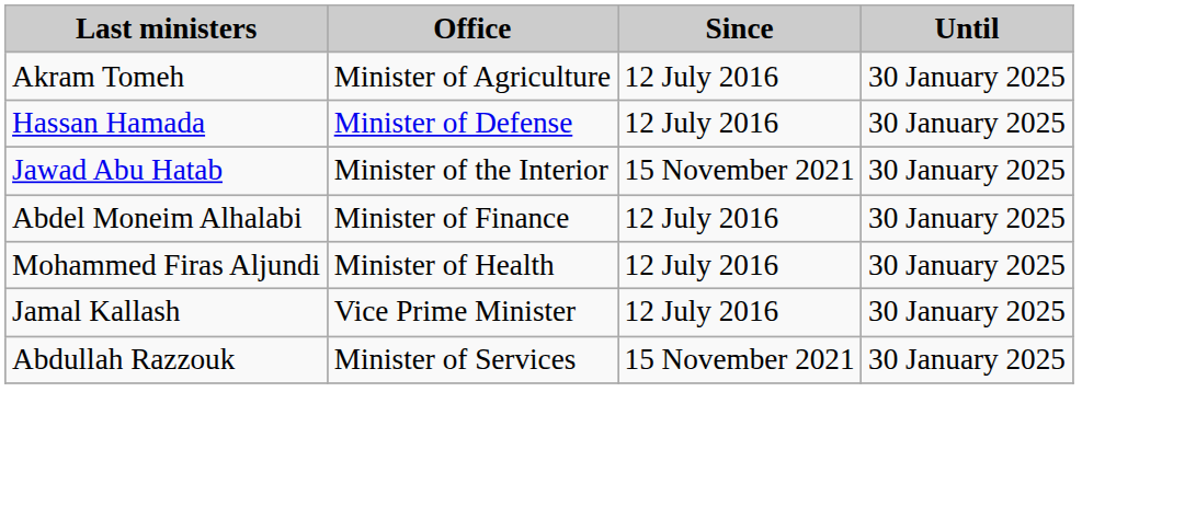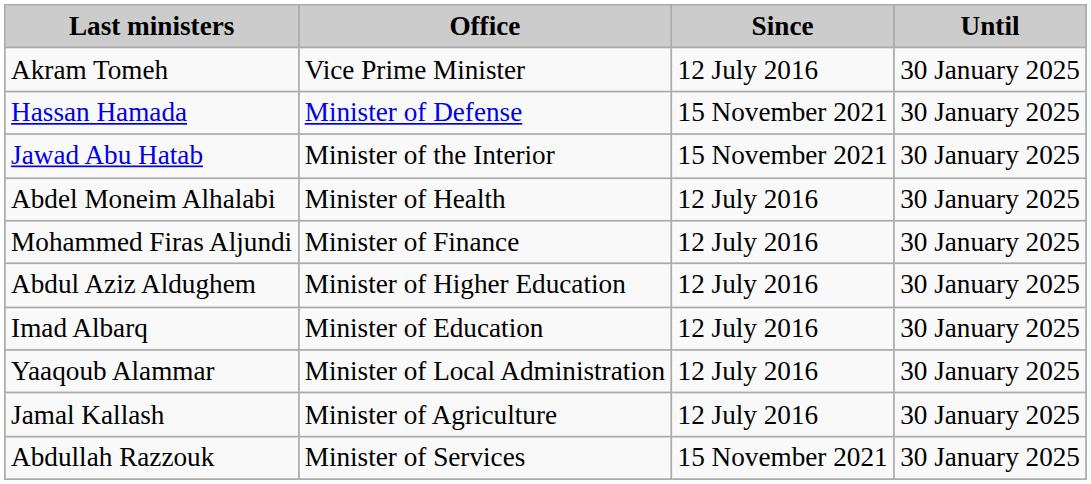Akram Tomeh | Office: Minister of Agriculture -> Vice Prime Minister
Hassan Hamada | Since: 12 July 2016 -> 15 November 2021
Abdel Moneim Alhalabi | Office: Minister of Finance -> Minister of Health
Mohammed Firas Aljundi | Office: Minister of Health -> Minister of Finance
+ row: Abdul Aziz Aldughem | Minister of Higher Education | 12 July 2016 | 30 January 2025
+ row: Imad Albarq | Minister of Education | 12 July 2016 | 30 January 2025
+ row: Yaaqoub Alammar | Minister of Local Administration | 12 July 2016 | 30 January 2025
Jamal Kallash | Office: Vice Prime Minister -> Minister of Agriculture
